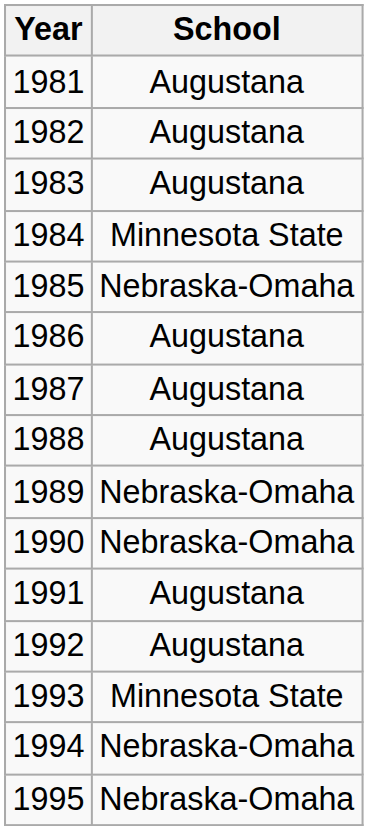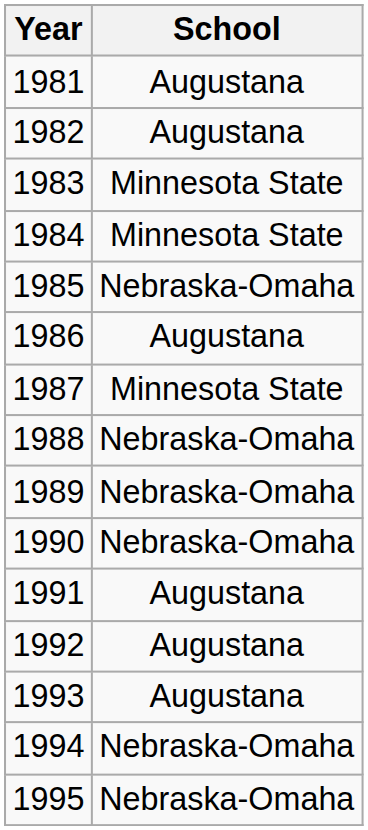1983 | School: Augustana -> Minnesota State
1987 | School: Augustana -> Minnesota State
1988 | School: Augustana -> Nebraska-Omaha
1993 | School: Minnesota State -> Augustana
